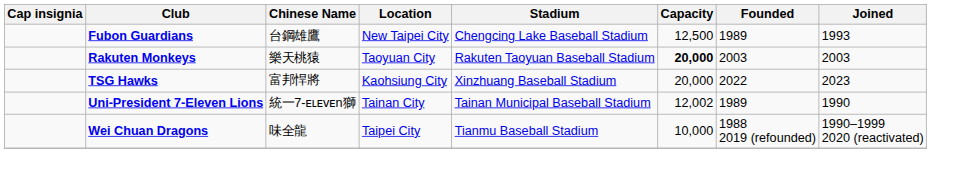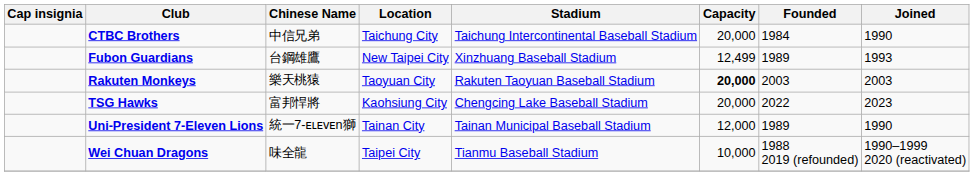+ row: CTBC Brothers | 中信兄弟 | Taichung City | Taichung Intercontinental Baseball Stadium | 20,000 | 1984 | 1990
Fubon Guardians | Stadium: Chengcing Lake Baseball Stadium -> Xinzhuang Baseball Stadium
Fubon Guardians | Capacity: 12,500 -> 12,499
TSG Hawks | Stadium: Xinzhuang Baseball Stadium -> Chengcing Lake Baseball Stadium
Uni-President 7-Eleven Lions | Capacity: 12,002 -> 12,000
